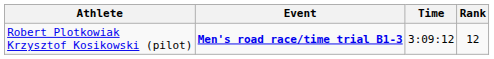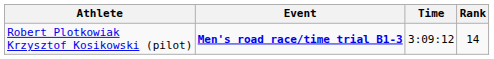Robert Plotkowiak Krzysztof Kosikowski (pilot) | Rank: 12 -> 14
